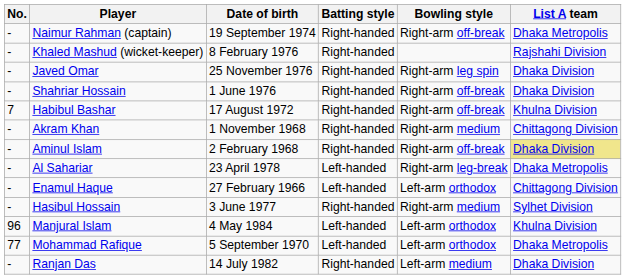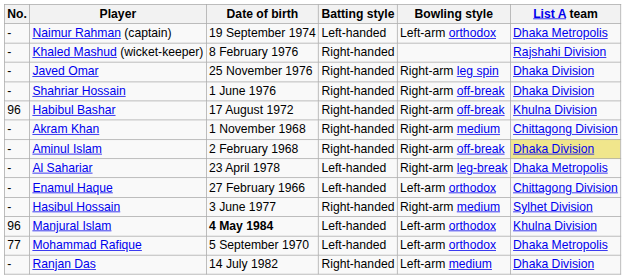Naimur Rahman (captain) | Batting style: Right-handed -> Left-handed
Naimur Rahman (captain) | Bowling style: Right-arm off-break -> Left-arm orthodox
Habibul Bashar | No.: 7 -> 96
Manjural Islam | Date of birth: normal -> bold
